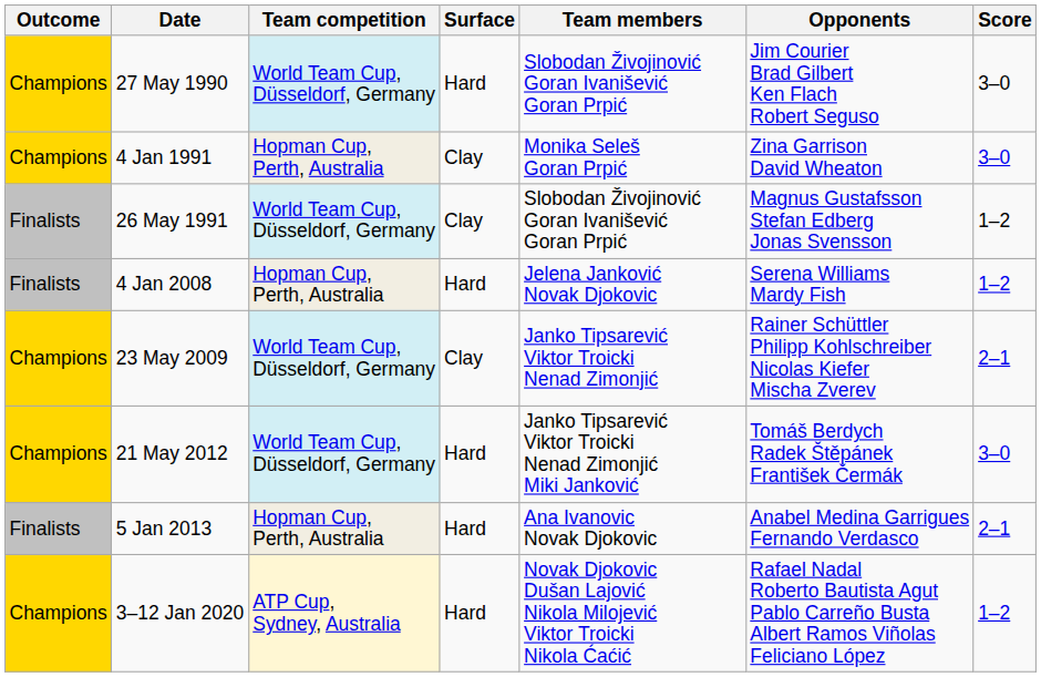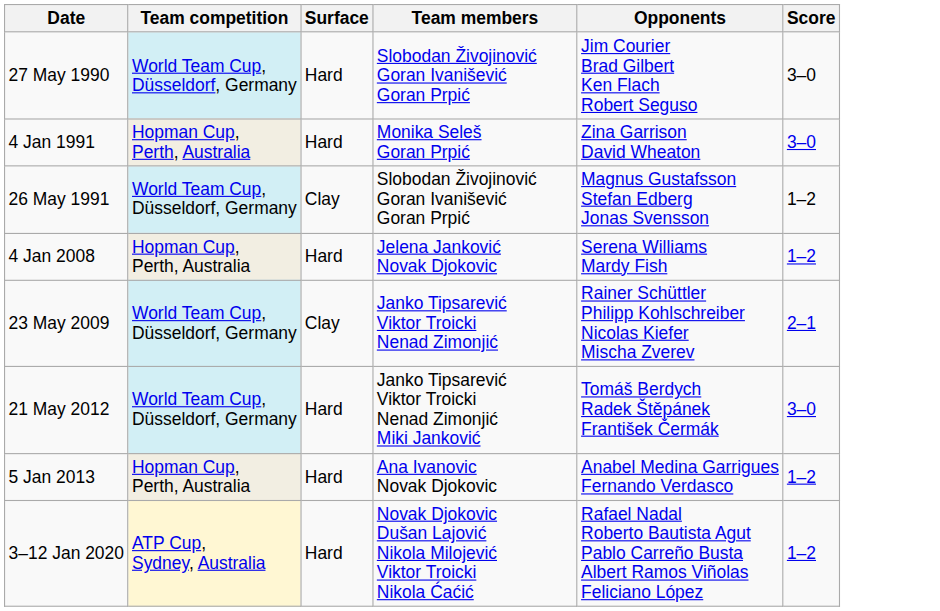- column: Outcome | Champions | Champions | Finalists | Finalists | Champions | Champions | Finalists | Champions
4 Jan 1991 | Surface: Clay -> Hard
5 Jan 2013 | Score: 2–1 -> 1–2
